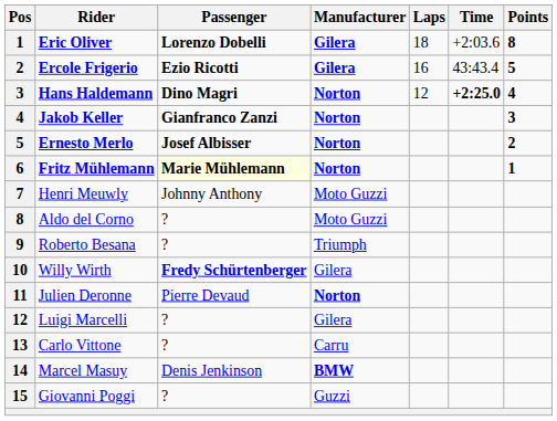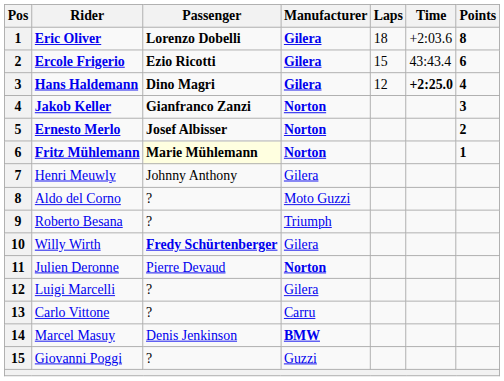Ercole Frigerio | Laps: 16 -> 15
Ercole Frigerio | Points: 5 -> 6
Hans Haldemann | Manufacturer: Norton -> Gilera
Henri Meuwly | Manufacturer: Moto Guzzi -> Gilera
